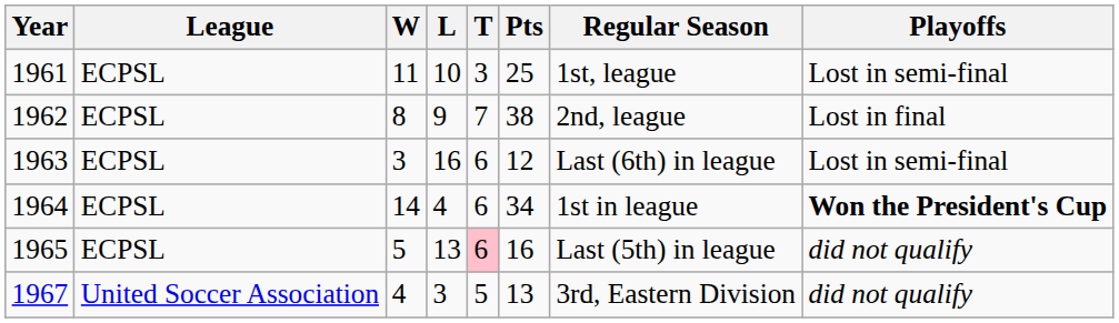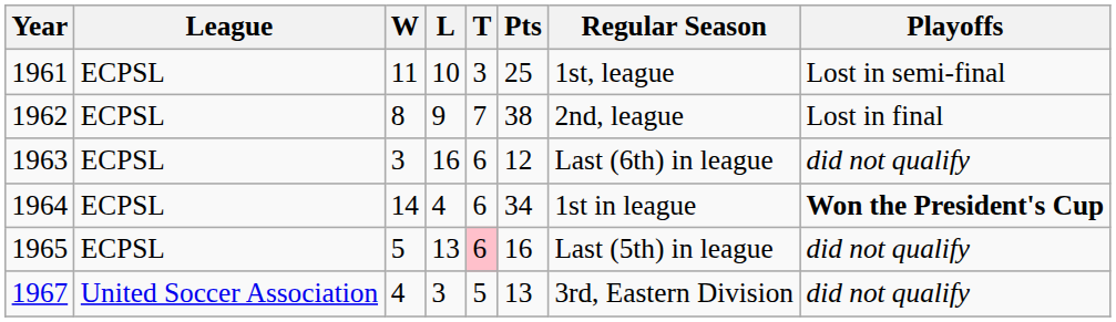1963 | Playoffs: Lost in semi-final -> did not qualify
